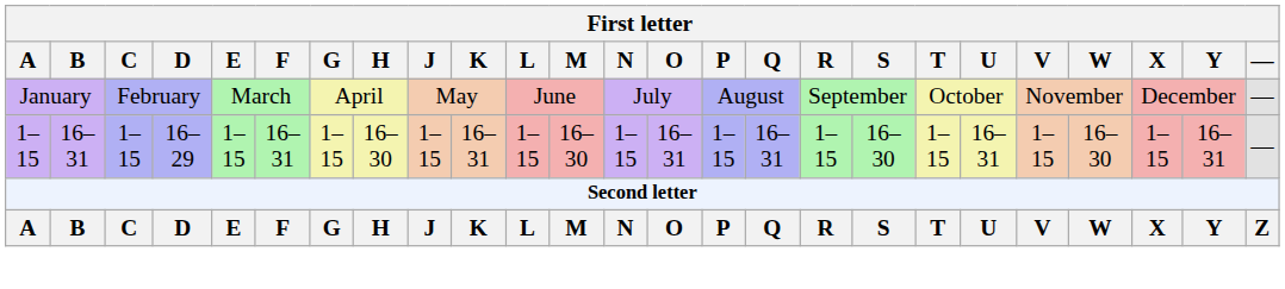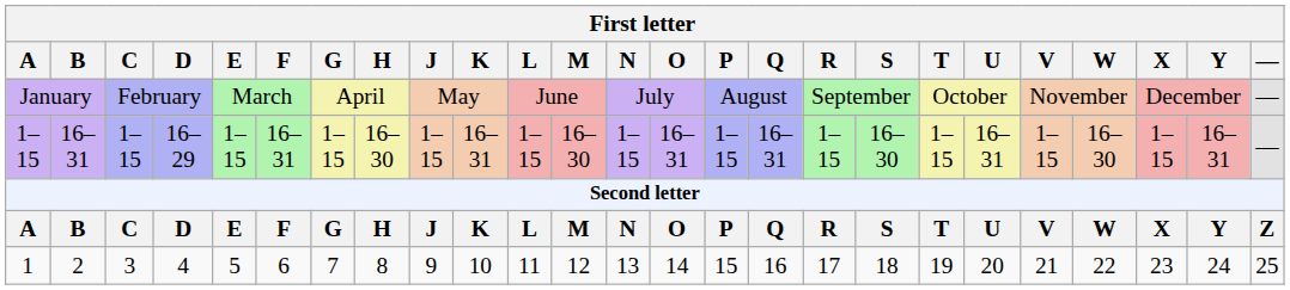+ row: 1 | 2 | 3 | 4 | 5 | 6 | 7 | 8 | 9 | 10 | 11 | 12 | 13 | 14 | 15 | 16 | 17 | 18 | 19 | 20 | 21 | 22 | 23 | 24 | 25
